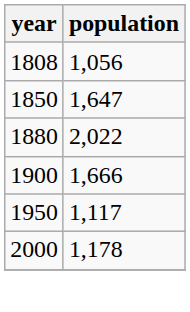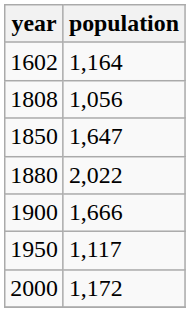+ row: 1602 | 1,164
2000 | population: 1,178 -> 1,172
